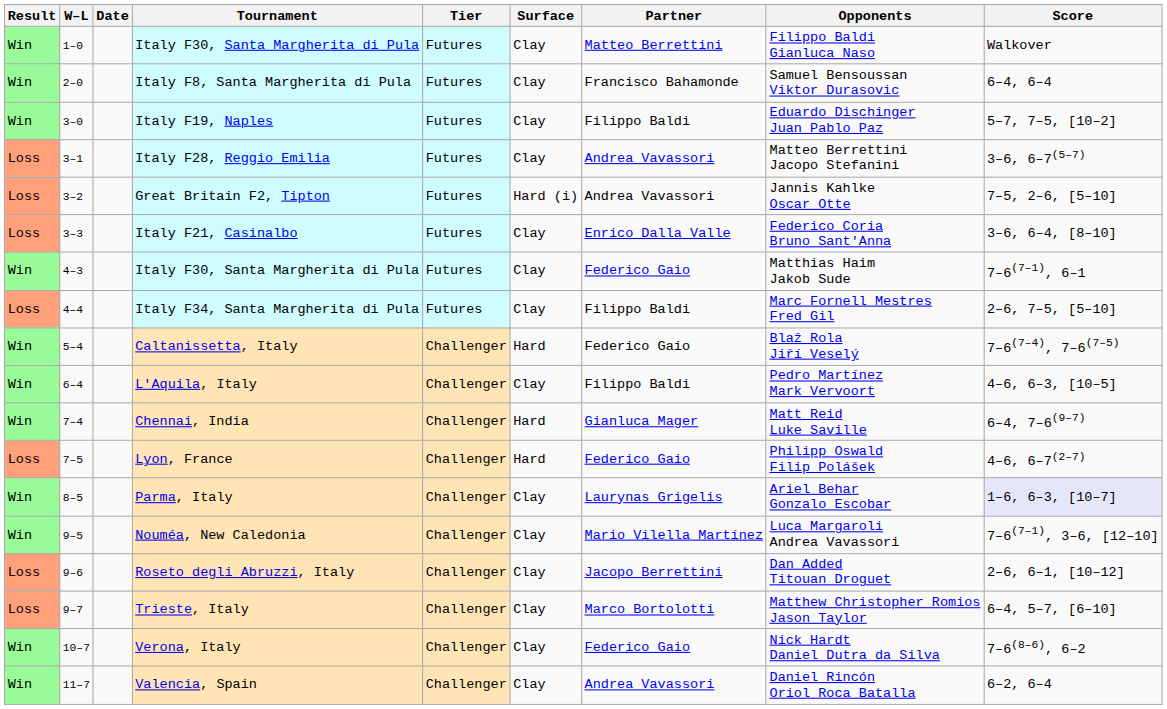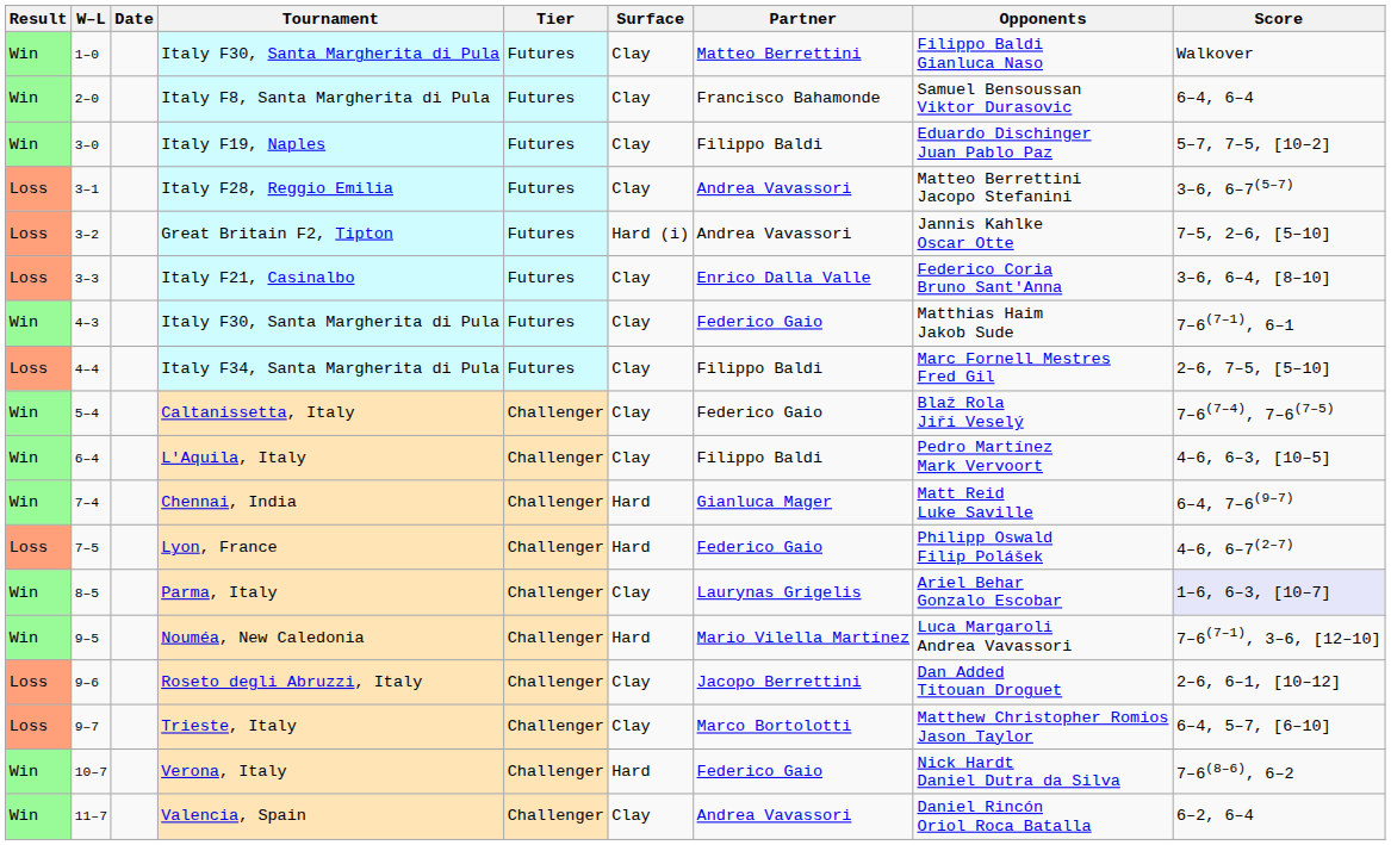Caltanissetta, Italy | Surface: Hard -> Clay
Nouméa, New Caledonia | Surface: Clay -> Hard
Verona, Italy | Surface: Clay -> Hard
